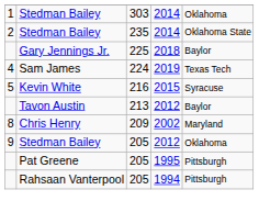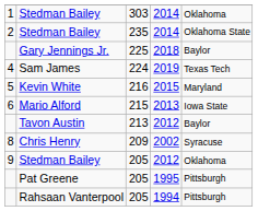Kevin White | column 5: Syracuse -> Maryland
+ row: 6 | Mario Alford | 215 | 2013 | Iowa State
Chris Henry | column 5: Maryland -> Syracuse
